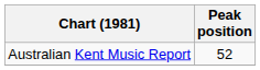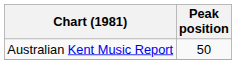Australian Kent Music Report | Peak position: 52 -> 50
